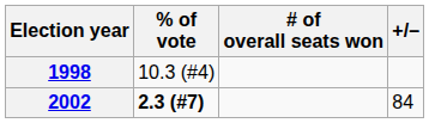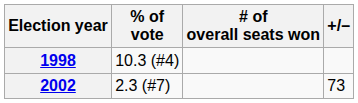2002 | % of vote: bold -> normal
2002 | +/–: 84 -> 73
